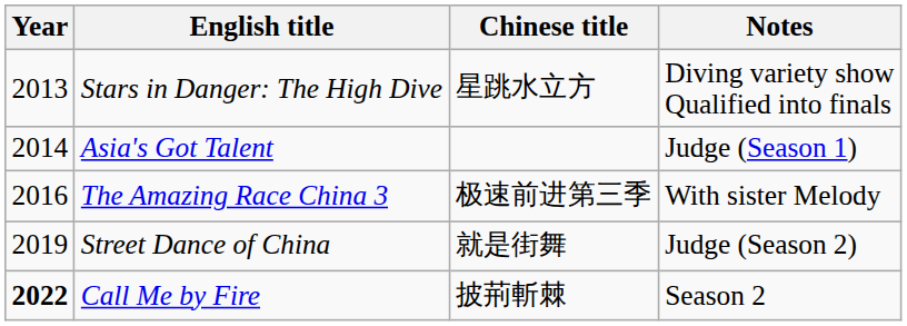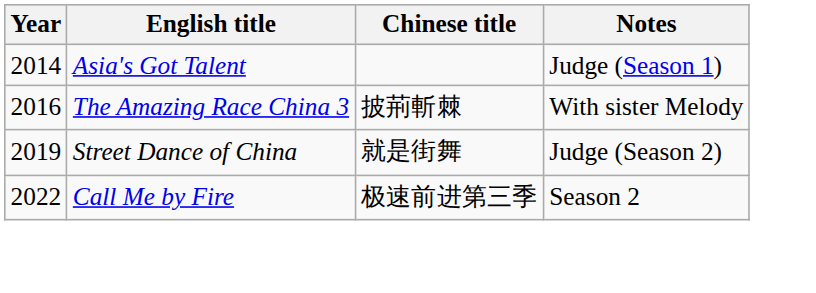- row: 2013 | Stars in Danger: The High Dive | 星跳水立方 | Diving variety show Qualified into finals
The Amazing Race China 3 | Chinese title: 极速前进第三季 -> 披荊斬棘
Call Me by Fire | Year: bold -> normal
Call Me by Fire | Chinese title: 披荊斬棘 -> 极速前进第三季
